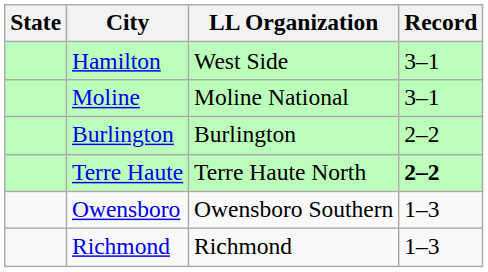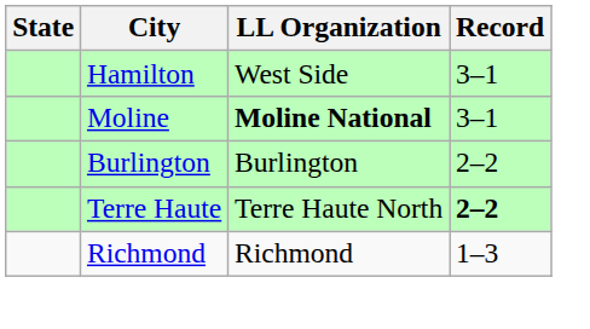Moline | LL Organization: normal -> bold
- row: Owensboro | Owensboro Southern | 1–3
